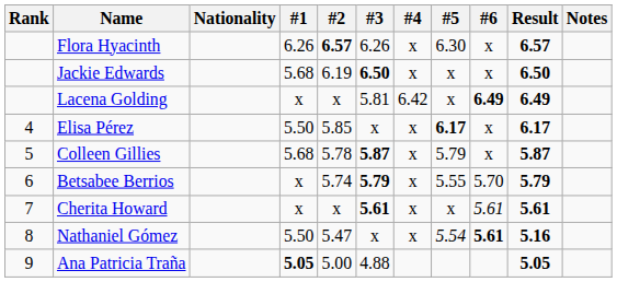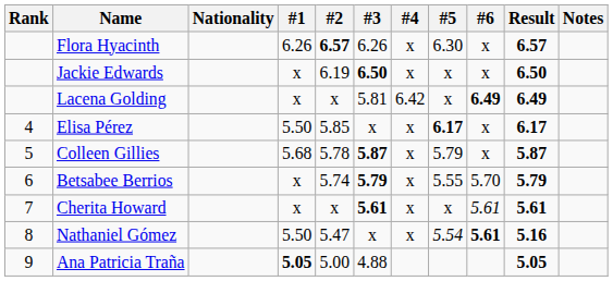Jackie Edwards | #1: 5.68 -> x
